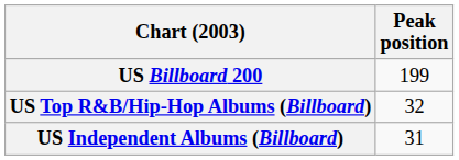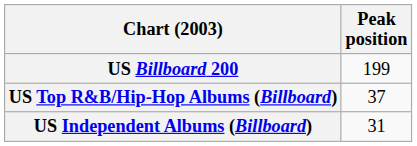US Top R&B/Hip-Hop Albums (Billboard) | Peak position: 32 -> 37
